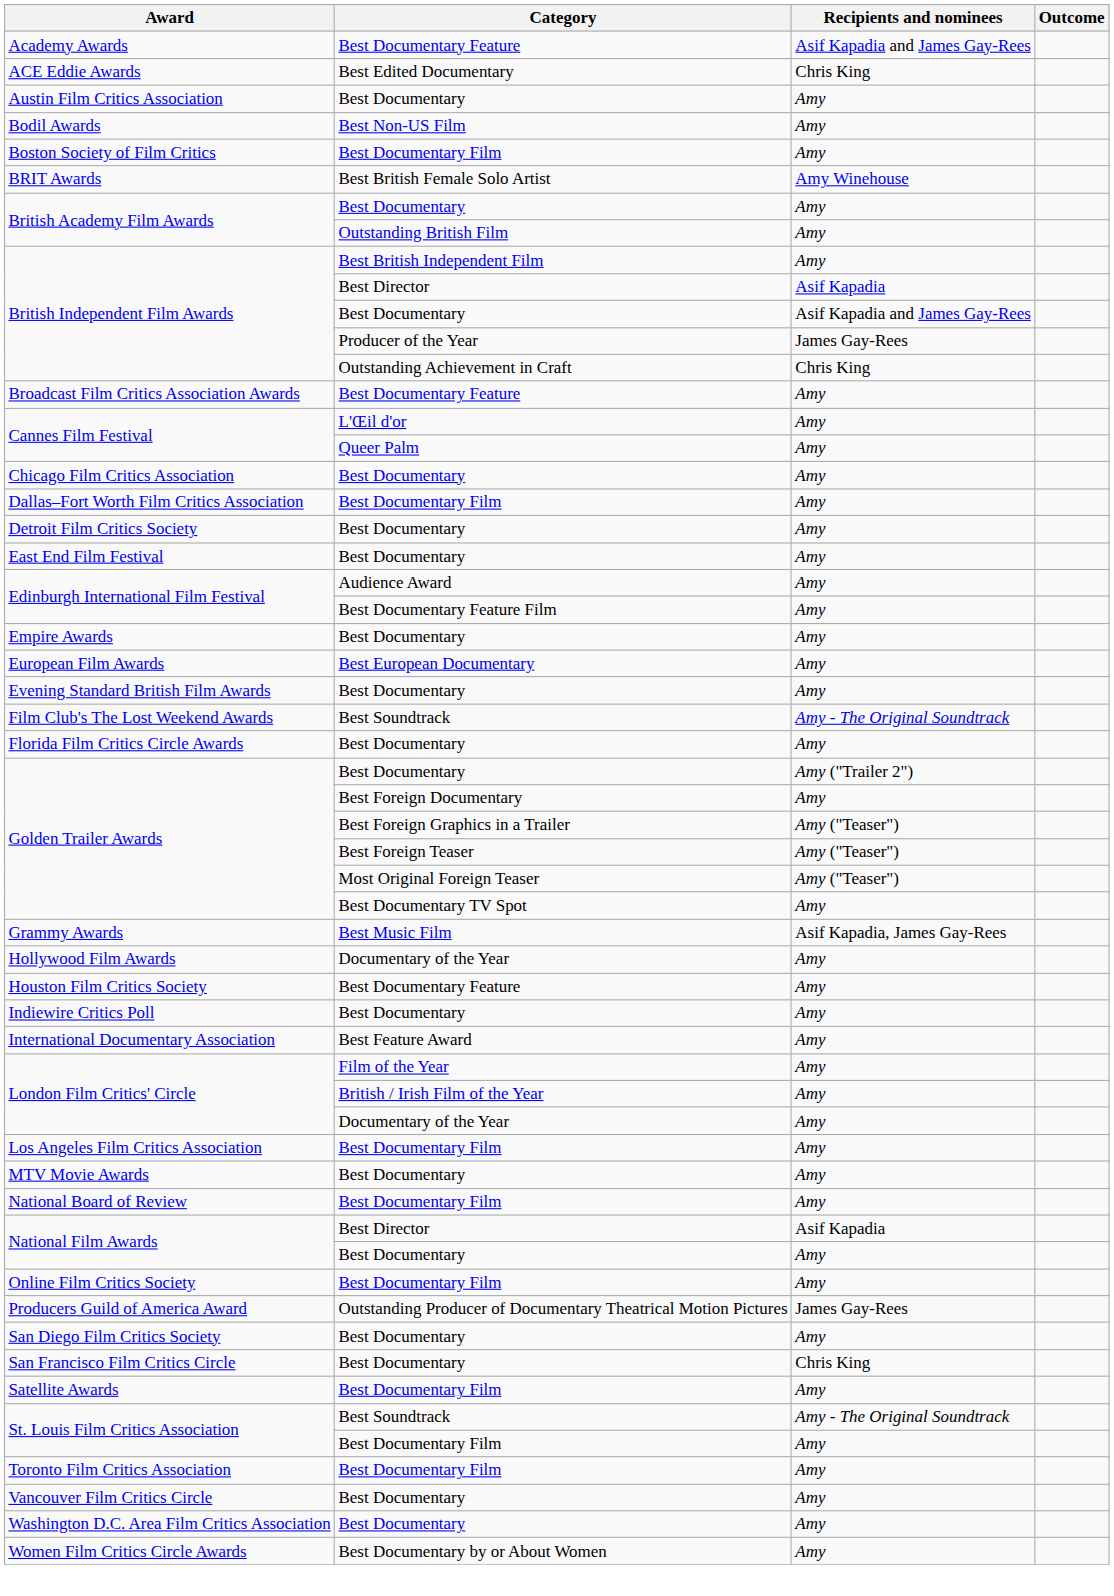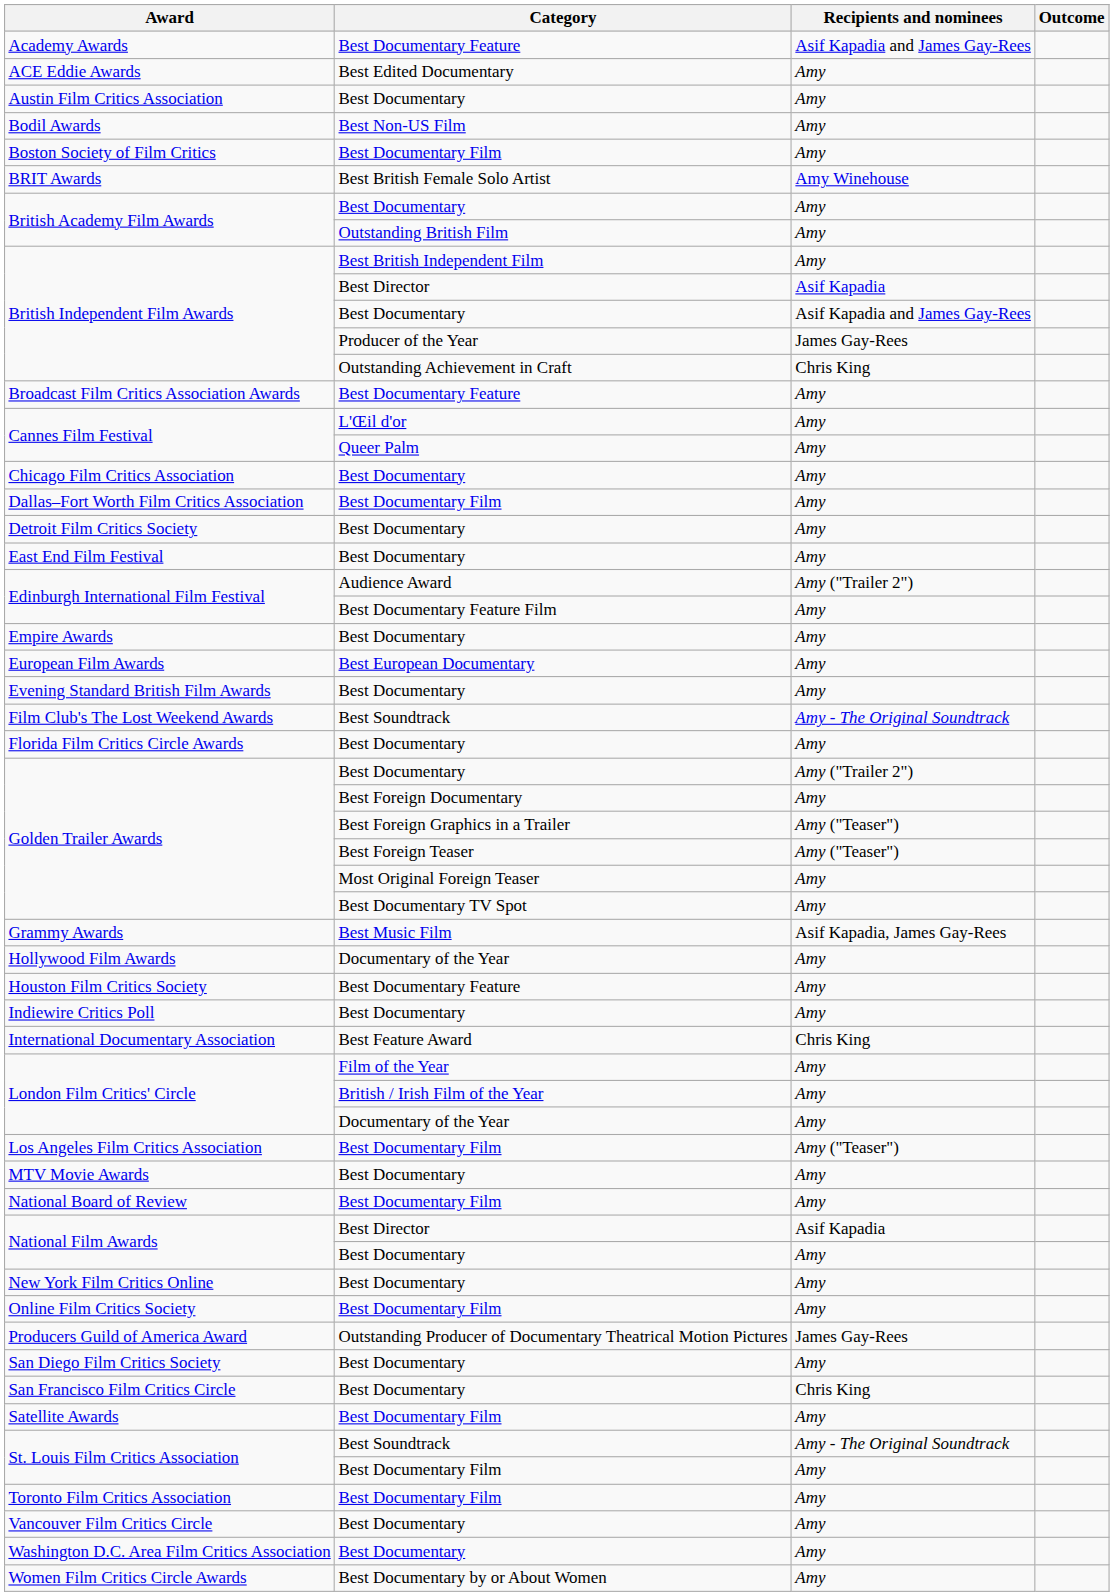ACE Eddie Awards | Recipients and nominees: Chris King -> Amy
Edinburgh International Film Festival / Audience Award | Recipients and nominees: Amy -> Amy ("Trailer 2")
Golden Trailer Awards / Most Original Foreign Teaser | Recipients and nominees: Amy ("Teaser") -> Amy
International Documentary Association | Recipients and nominees: Amy -> Chris King
Los Angeles Film Critics Association | Recipients and nominees: Amy -> Amy ("Teaser")
+ row: New York Film Critics Online | Best Documentary | Amy
